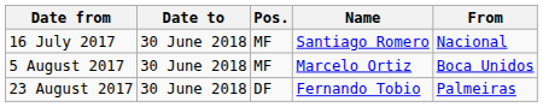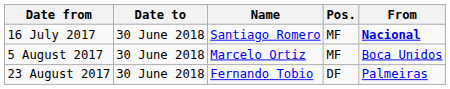columns swapped: Pos. <-> Name
16 July 2017 | From: normal -> bold
